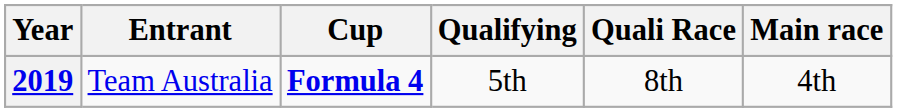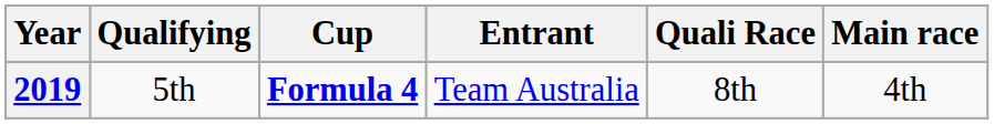columns swapped: Entrant <-> Qualifying
